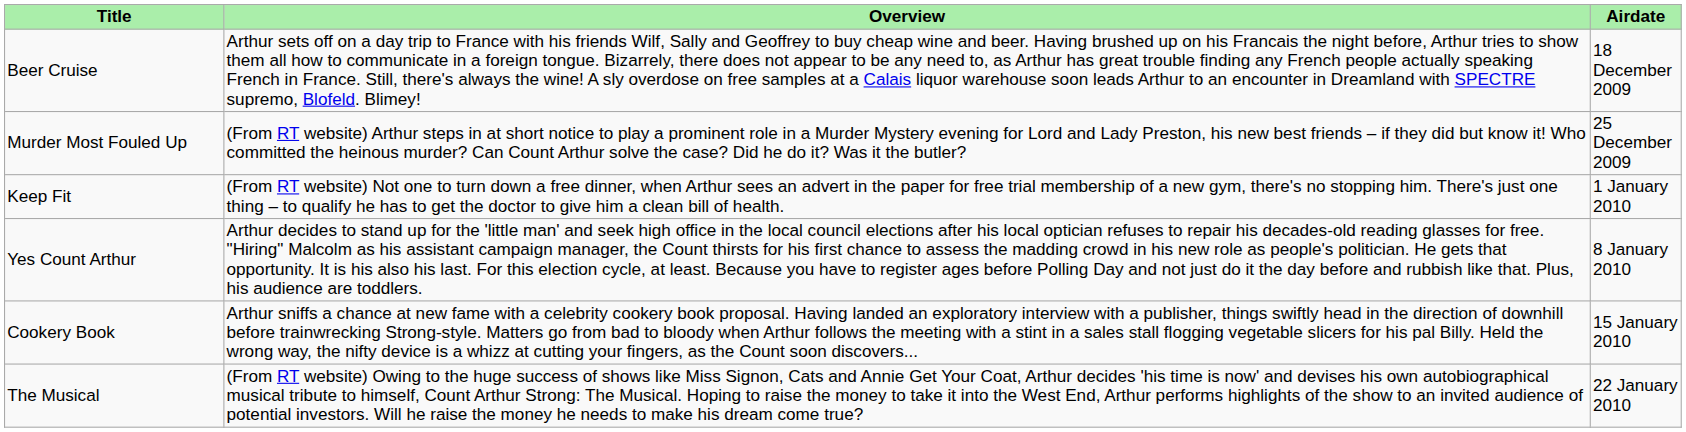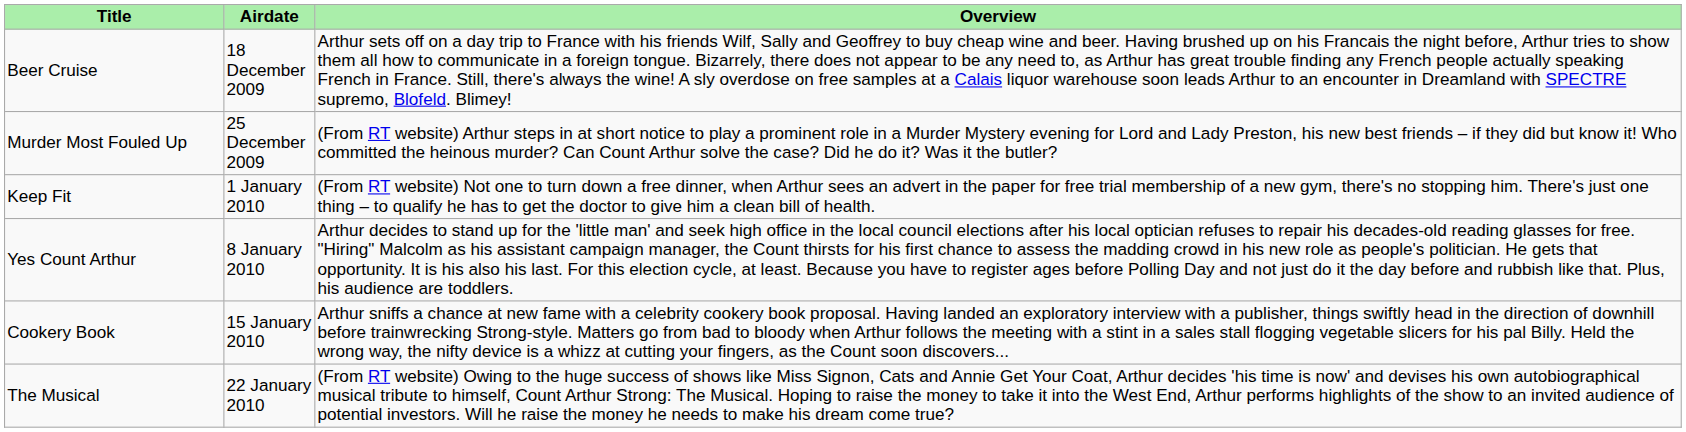columns swapped: Airdate <-> Overview
